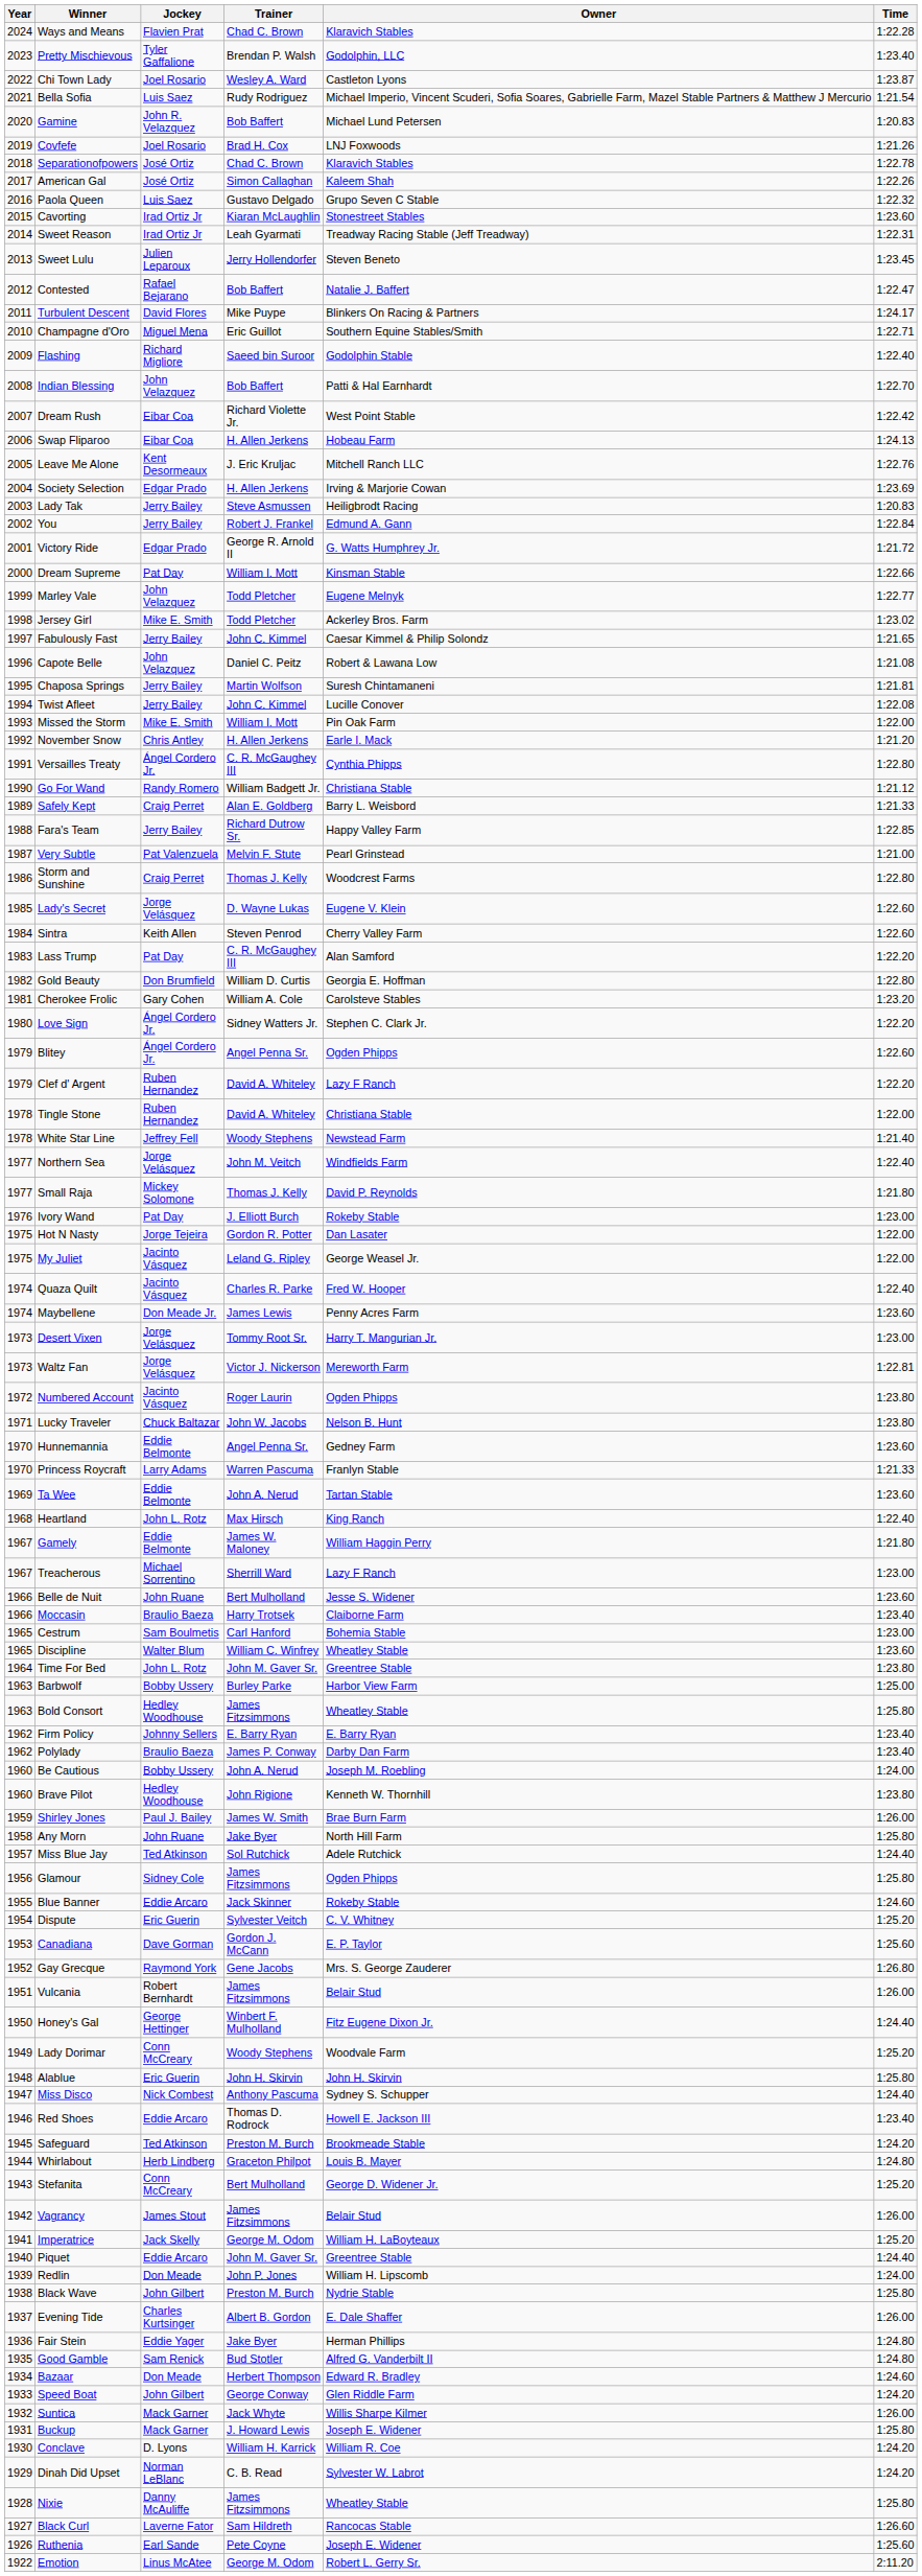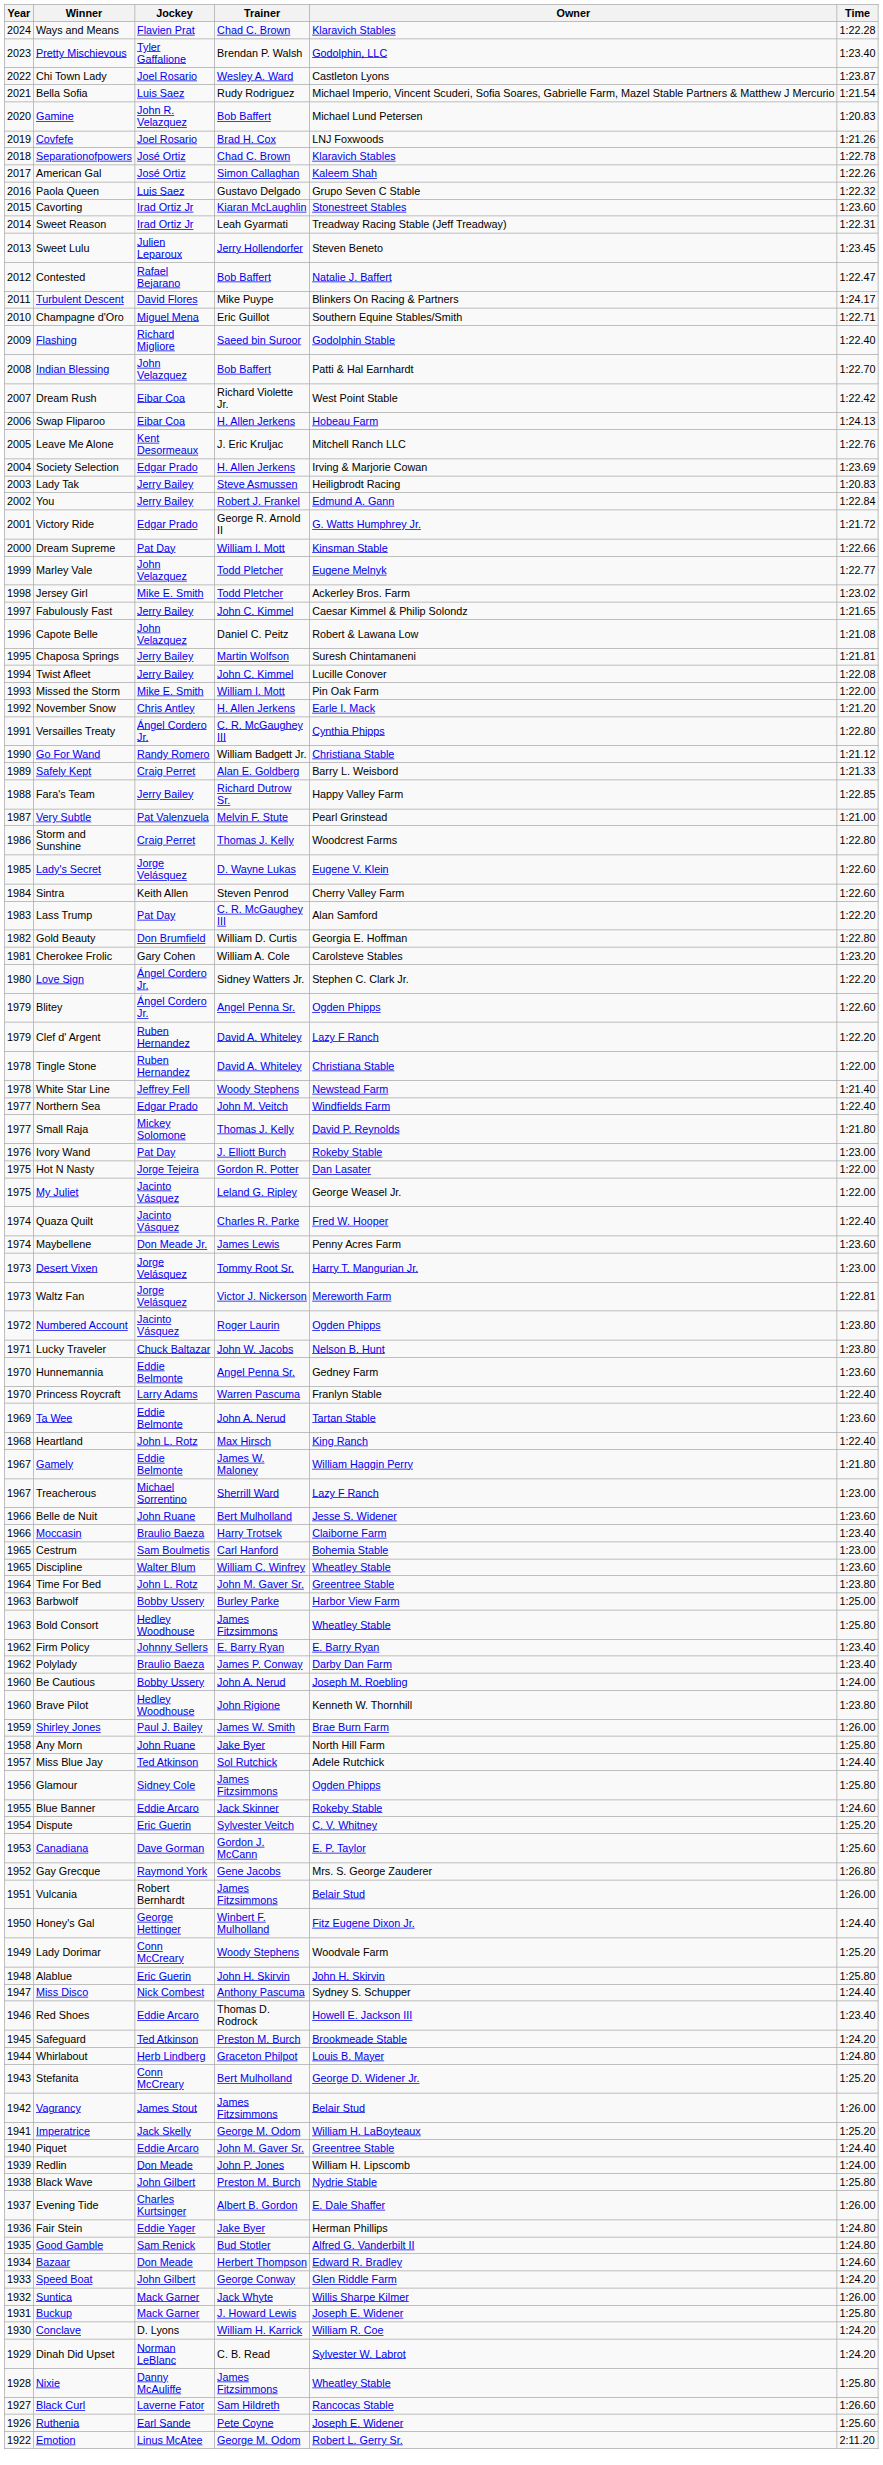Northern Sea | Jockey: Jorge Velásquez -> Edgar Prado
Princess Roycraft | Time: 1:21.33 -> 1:22.40
